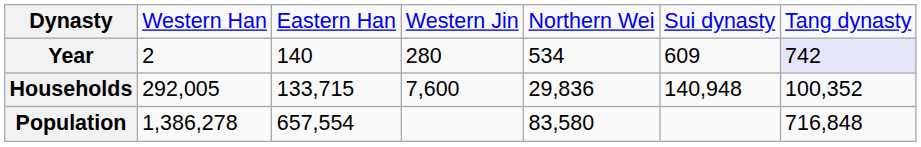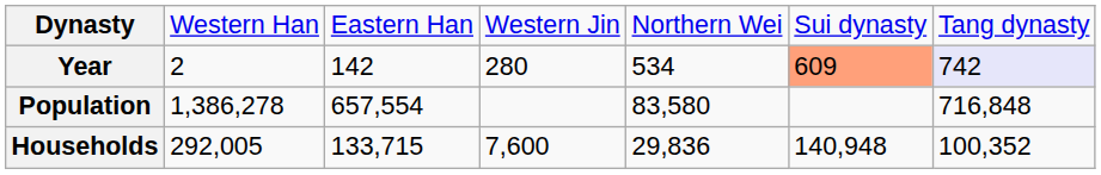Year | column 3: 140 -> 142
Year | column 6: no background -> lightsalmon background
rows swapped: Households <-> Population
